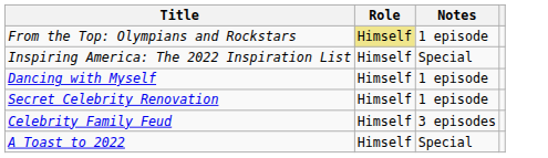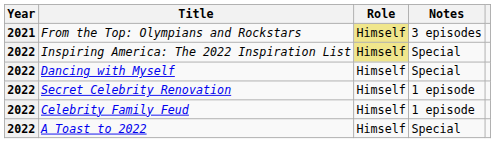+ column: Year | 2021 | 2022 | 2022 | 2022 | 2022 | 2022
From the Top: Olympians and Rockstars | Notes: 1 episode -> 3 episodes
Inspiring America: The 2022 Inspiration List | Role: no background -> khaki background
Dancing with Myself | Notes: 1 episode -> Special
Celebrity Family Feud | Notes: 3 episodes -> 1 episode
